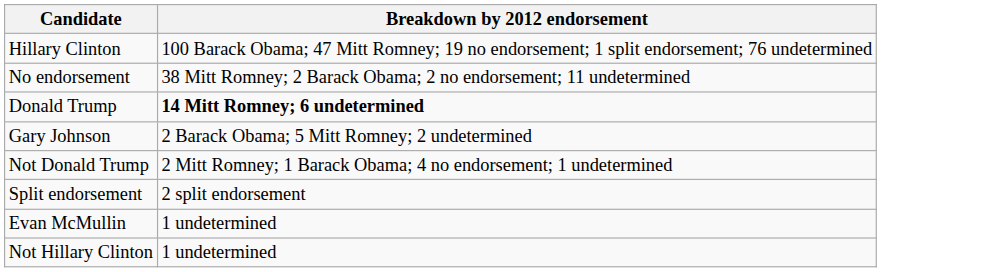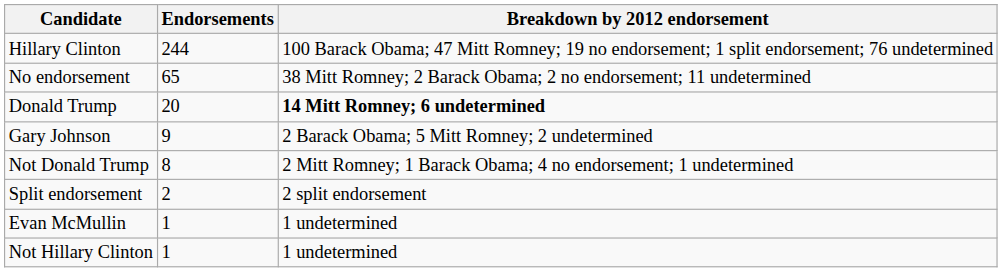+ column: Endorsements | 244 | 65 | 20 | 9 | 8 | 2 | 1 | 1
